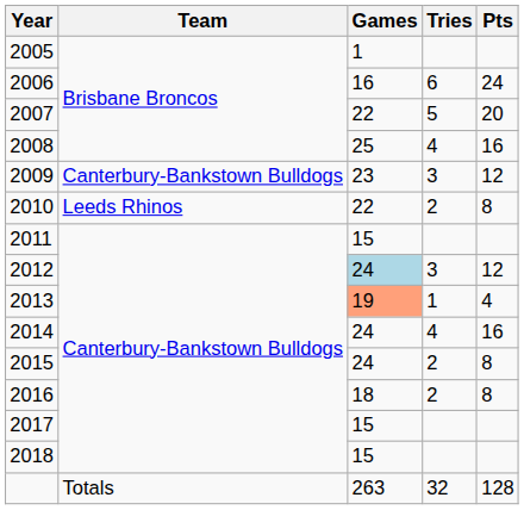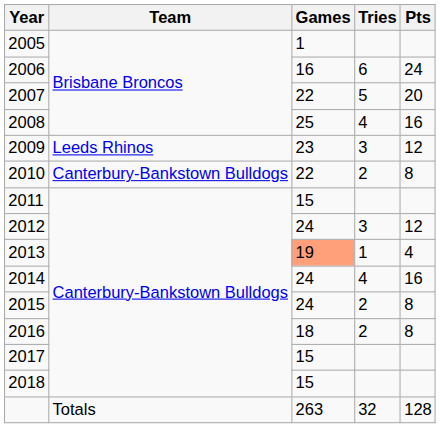2009 | Team: Canterbury-Bankstown Bulldogs -> Leeds Rhinos
2010 | Team: Leeds Rhinos -> Canterbury-Bankstown Bulldogs
2012 | Games: lightblue background -> no background
